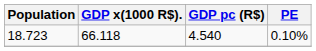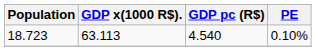18.723 | GDP x(1000 R$).: 66.118 -> 63.113
